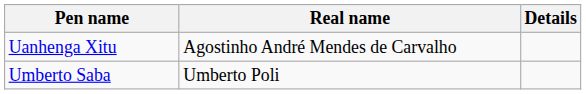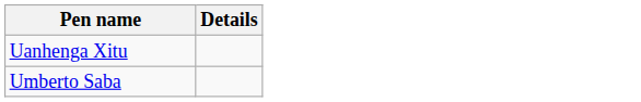- column: Real name | Agostinho André Mendes de Carvalho | Umberto Poli
